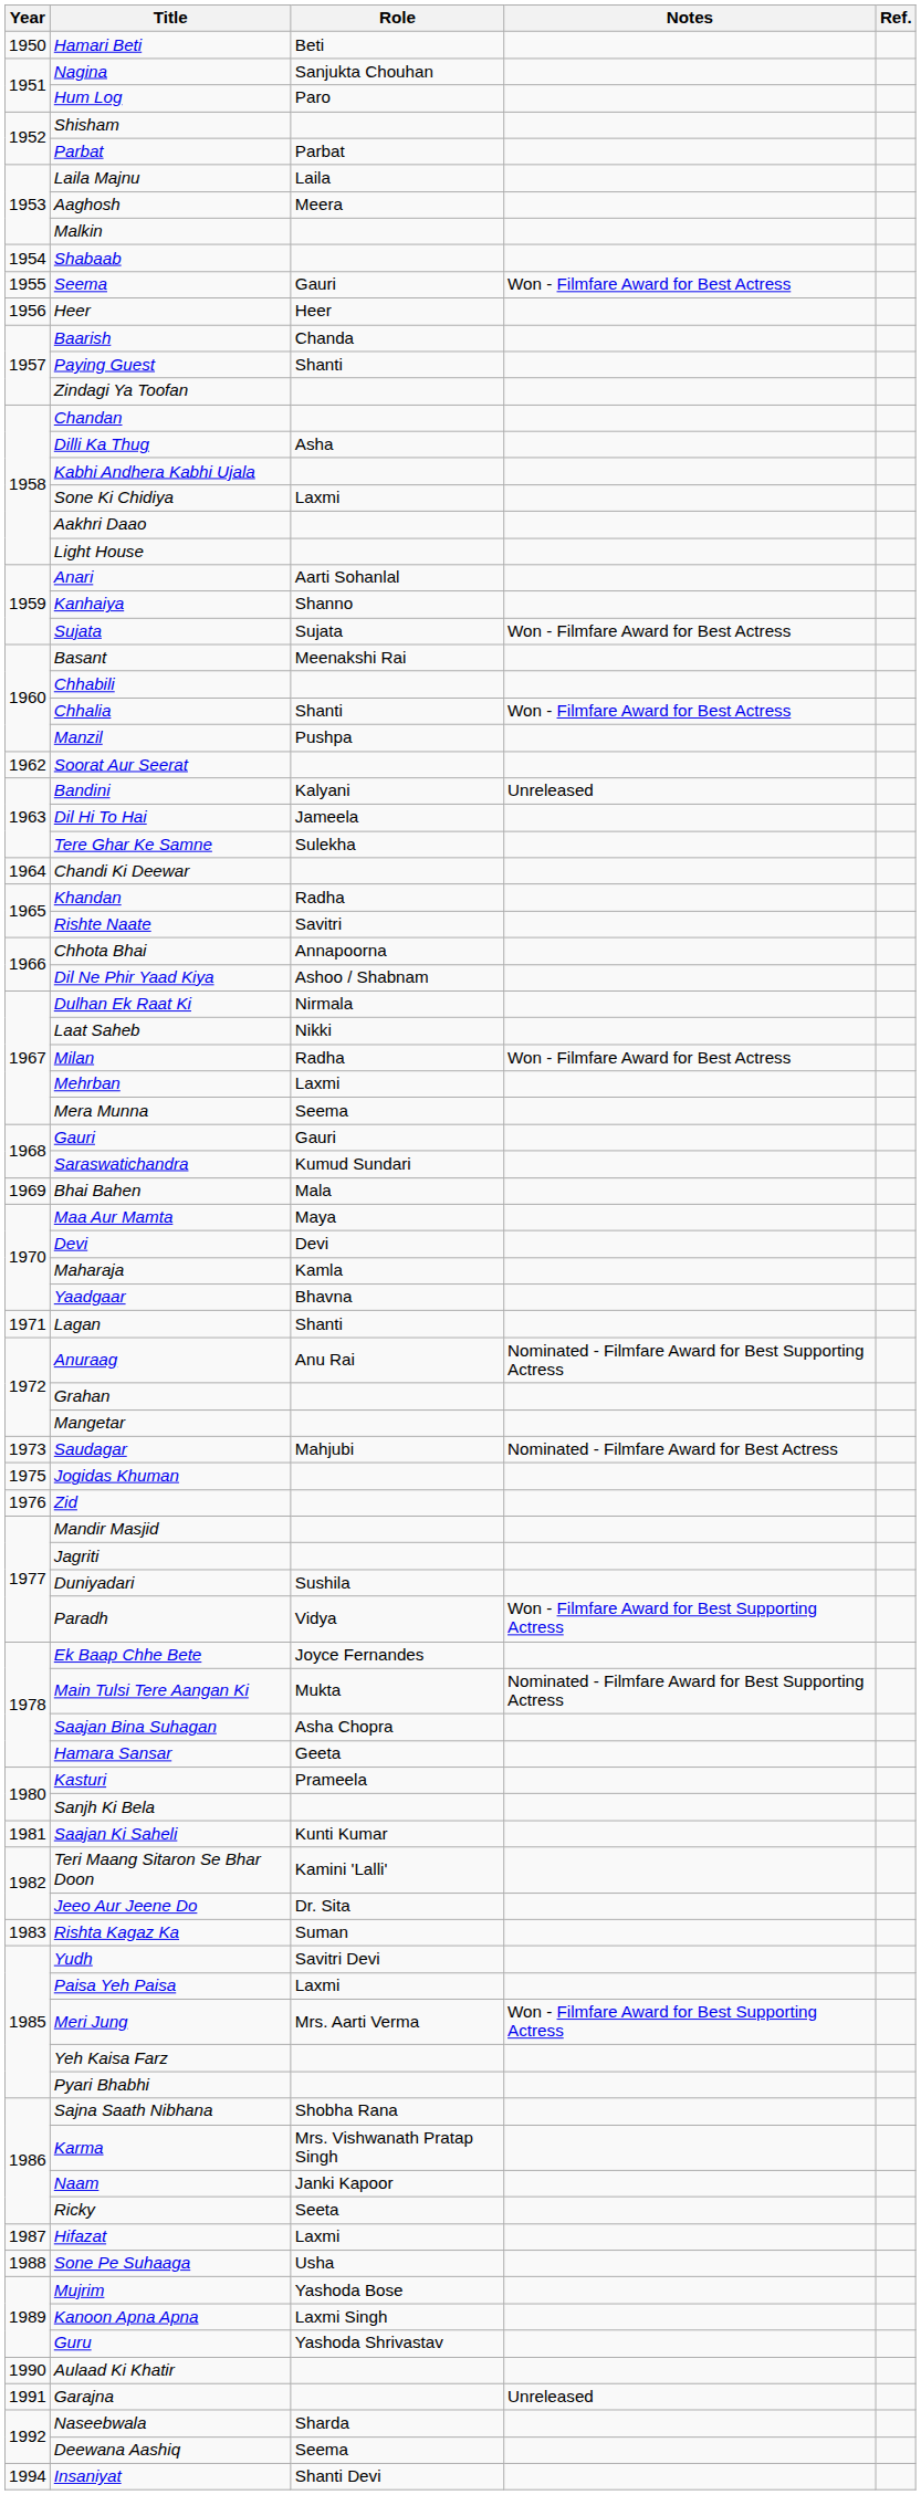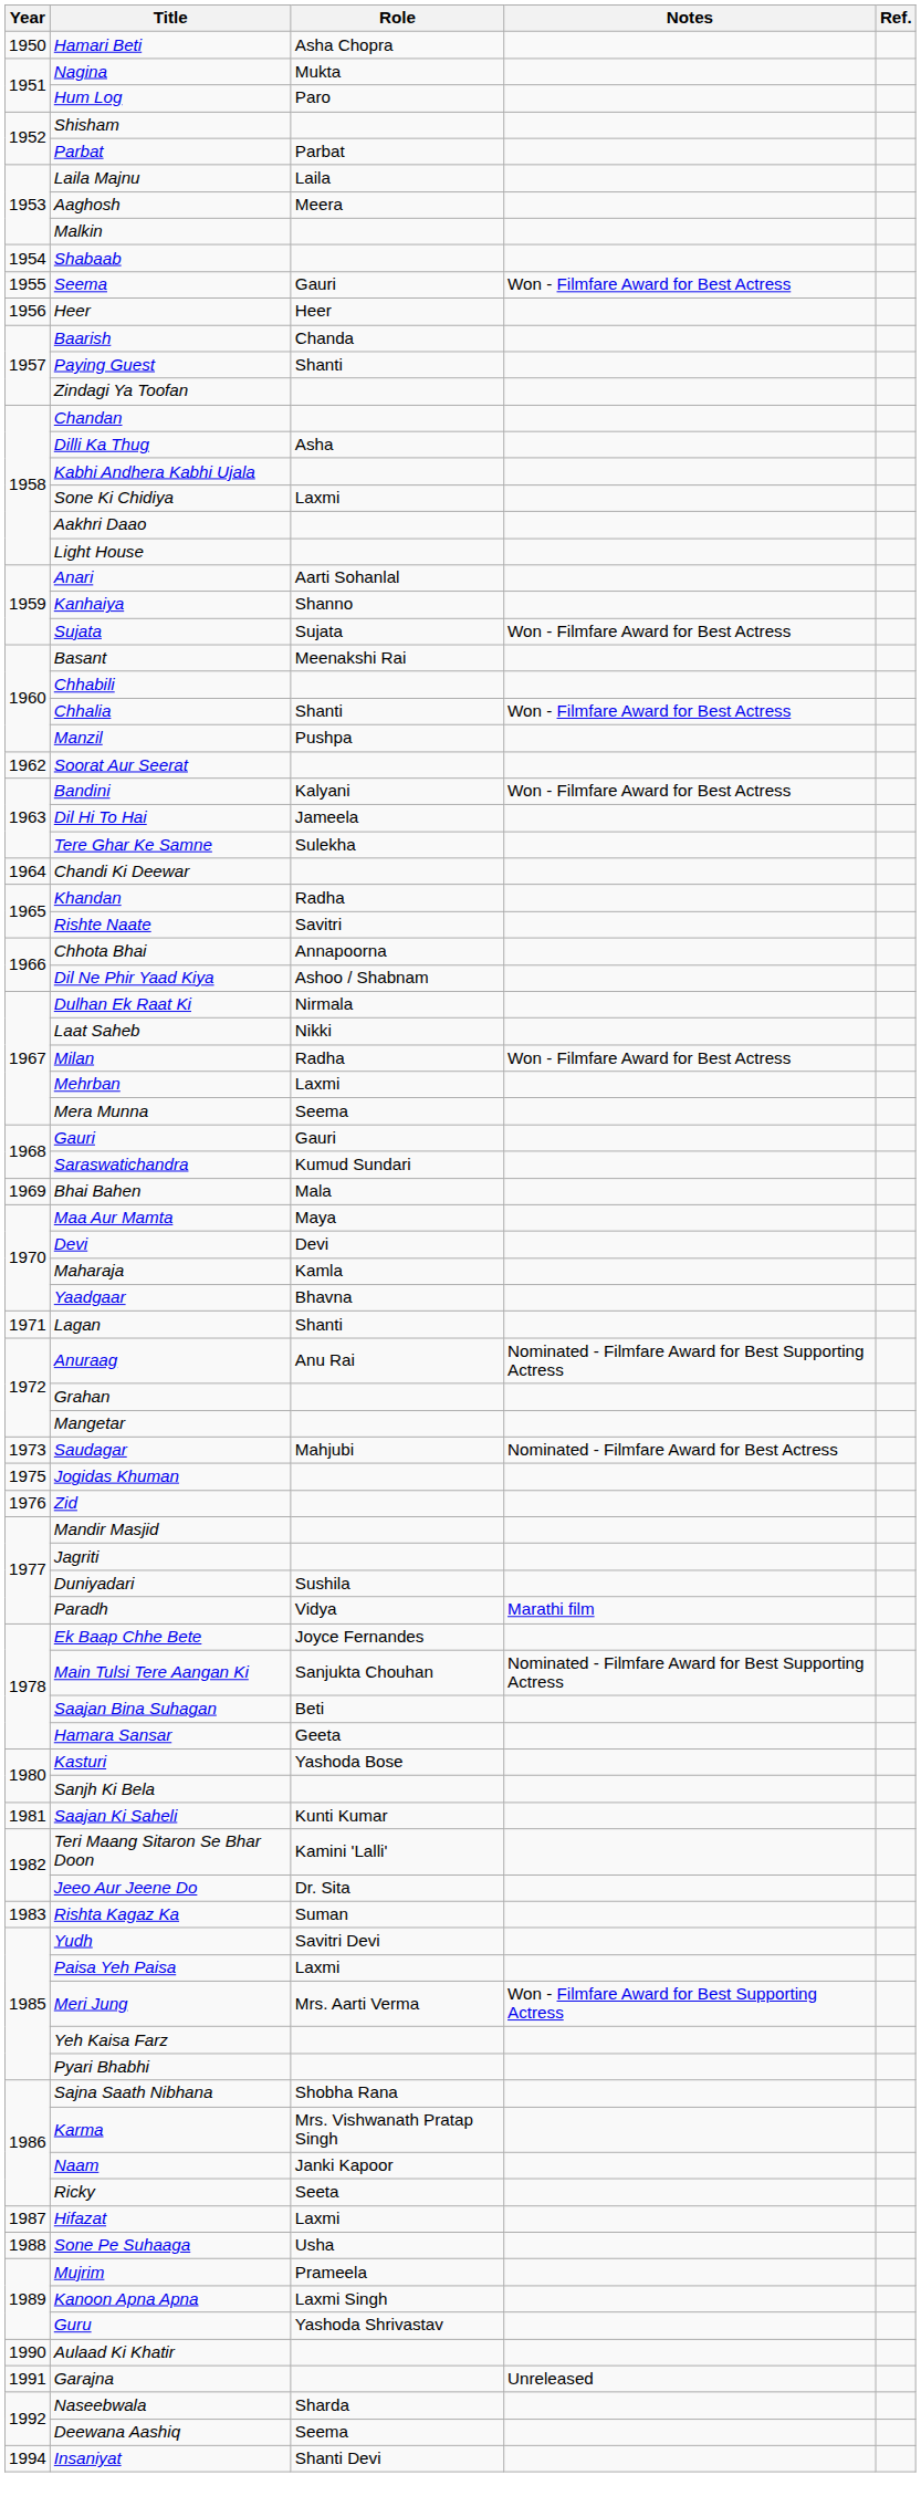Hamari Beti | Role: Beti -> Asha Chopra
Nagina | Role: Sanjukta Chouhan -> Mukta
Bandini | Notes: Unreleased -> Won - Filmfare Award for Best Actress
Paradh | Notes: Won - Filmfare Award for Best Supporting Actress -> Marathi film
Main Tulsi Tere Aangan Ki | Role: Mukta -> Sanjukta Chouhan
Saajan Bina Suhagan | Role: Asha Chopra -> Beti
Kasturi | Role: Prameela -> Yashoda Bose
Mujrim | Role: Yashoda Bose -> Prameela
